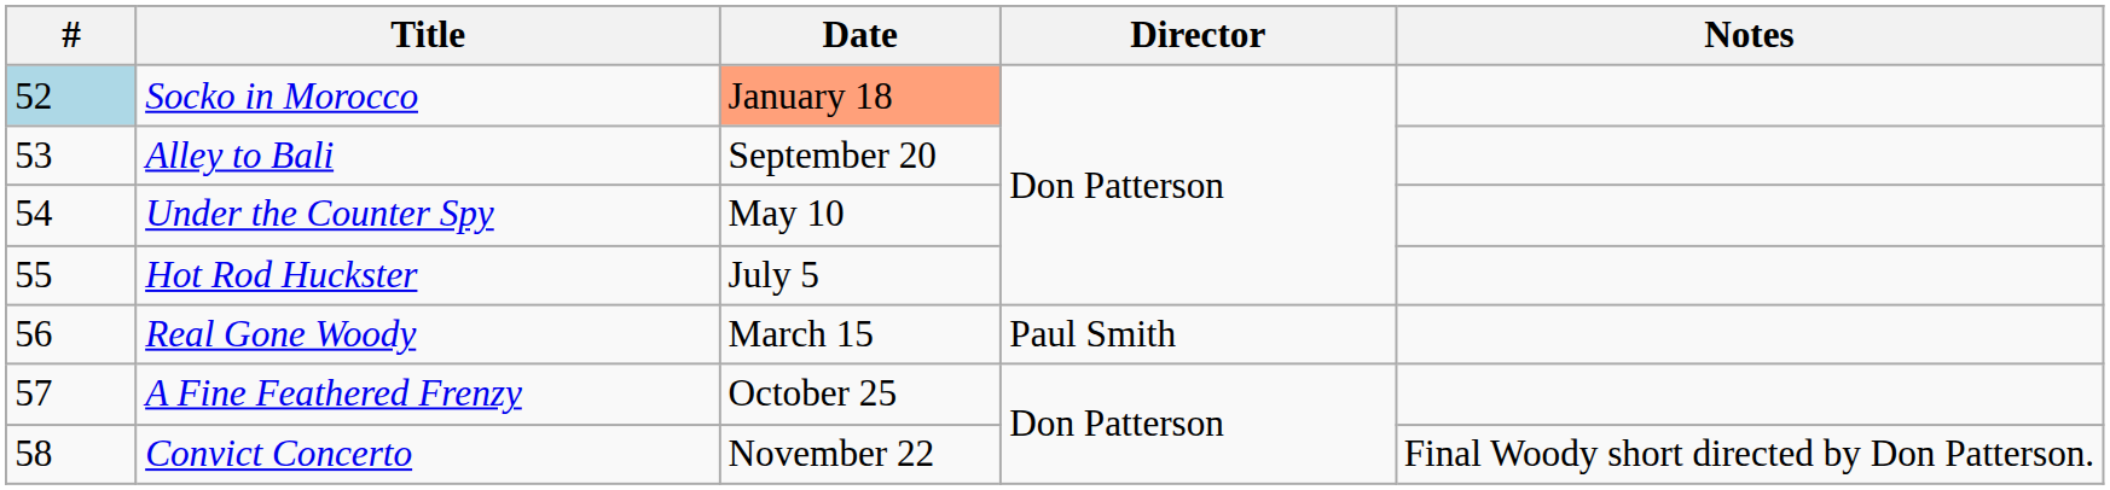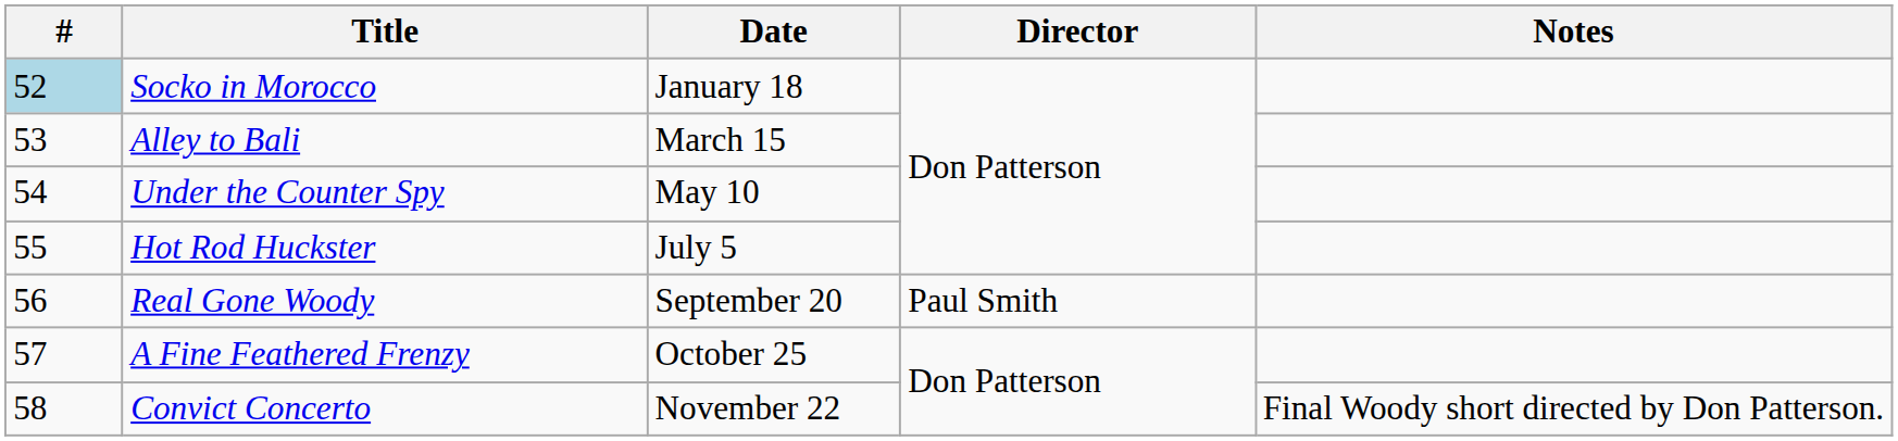Socko in Morocco | Date: lightsalmon background -> no background
Alley to Bali | Date: September 20 -> March 15
Real Gone Woody | Date: March 15 -> September 20
